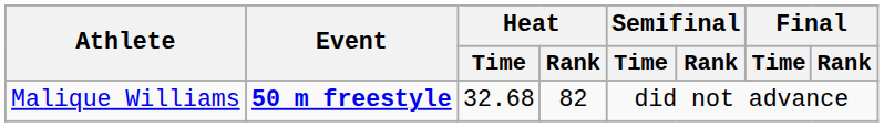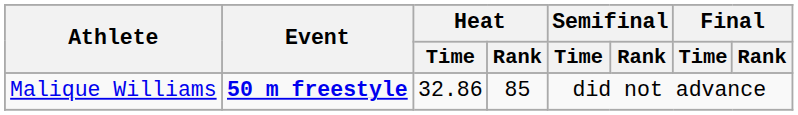Malique Williams | Heat / Time: 32.68 -> 32.86
Malique Williams | Heat / Rank: 82 -> 85
